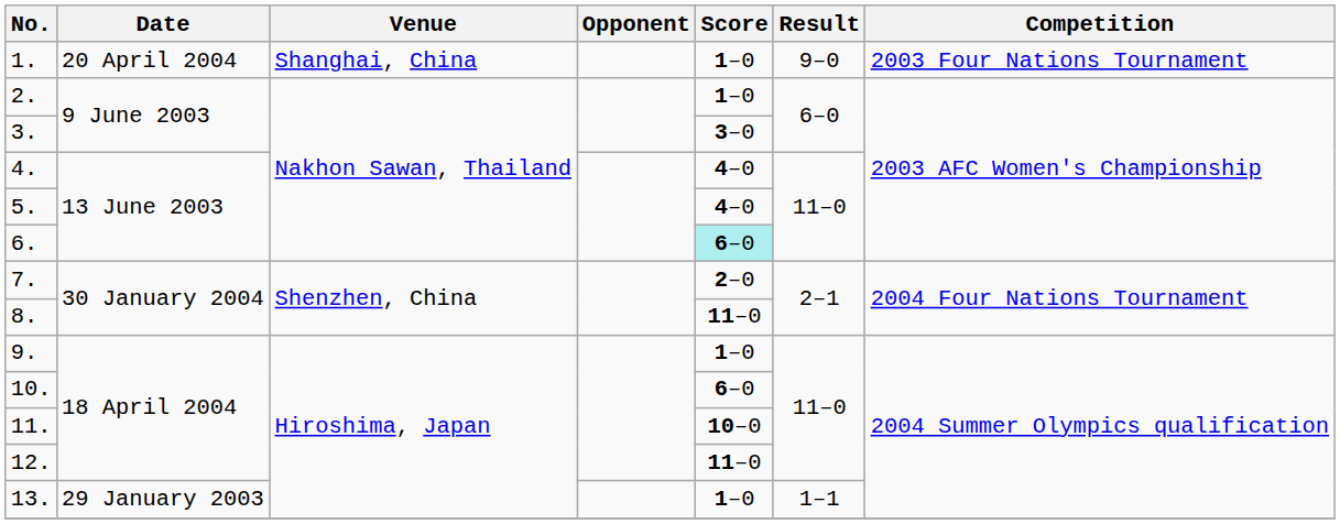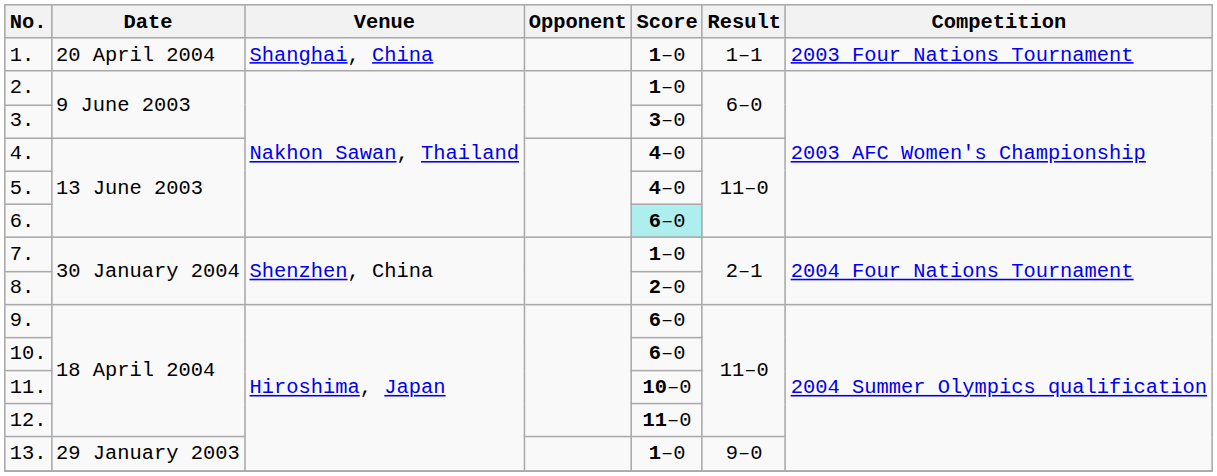1. | Result: 9–0 -> 1–1
7. | Score: 2–0 -> 1–0
8. | Score: 11–0 -> 2–0
9. | Score: 1–0 -> 6–0
13. | Result: 1–1 -> 9–0
